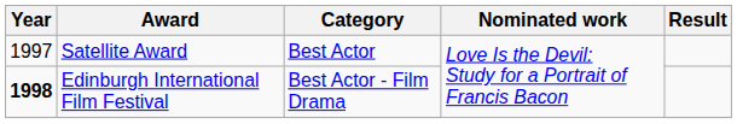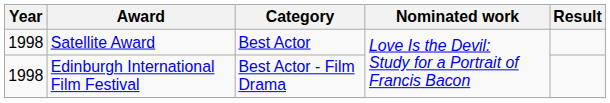Satellite Award | Year: 1997 -> 1998
Edinburgh International Film Festival | Year: bold -> normal
